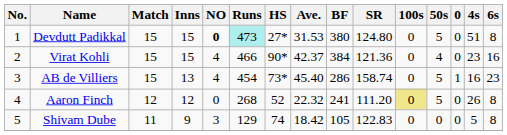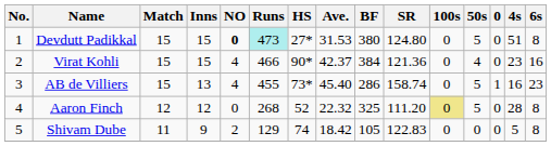AB de Villiers | Runs: 454 -> 455
Aaron Finch | BF: 241 -> 325
Aaron Finch | 4s: 26 -> 28
Shivam Dube | NO: 3 -> 2
